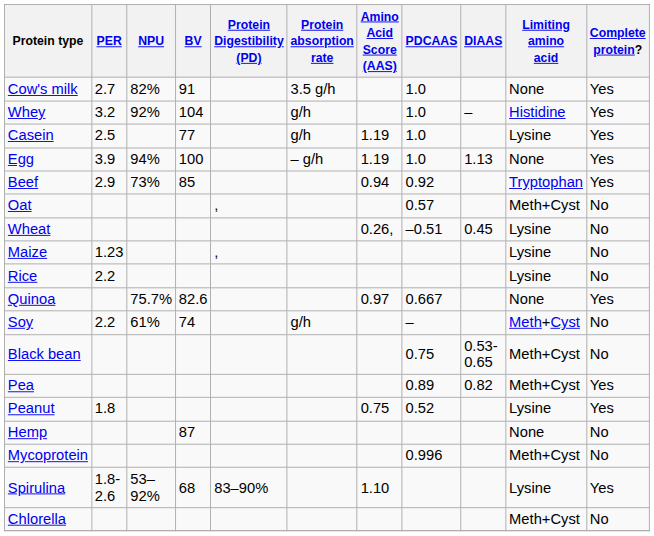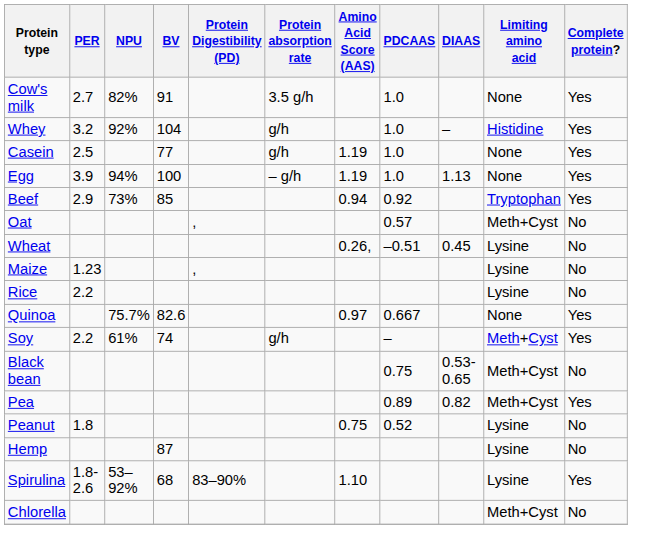Casein | Limiting amino acid: Lysine -> None
Soy | Complete protein?: No -> Yes
Peanut | Complete protein?: Yes -> No
Hemp | Limiting amino acid: None -> Lysine
- row: Mycoprotein | 0.996 | Meth+Cyst | No
